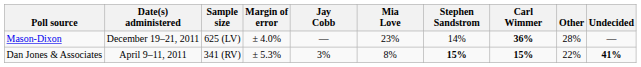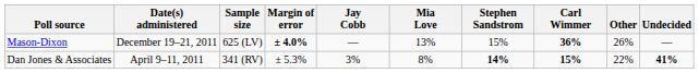Mason-Dixon | Margin of error: normal -> bold
Mason-Dixon | Mia Love: 23% -> 13%
Mason-Dixon | Stephen Sandstrom: 14% -> 15%
Mason-Dixon | Other: 28% -> 26%
Dan Jones & Associates | Stephen Sandstrom: 15% -> 14%
